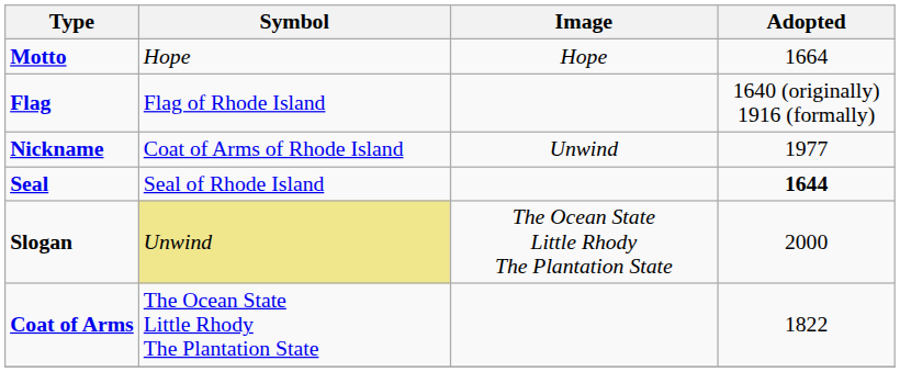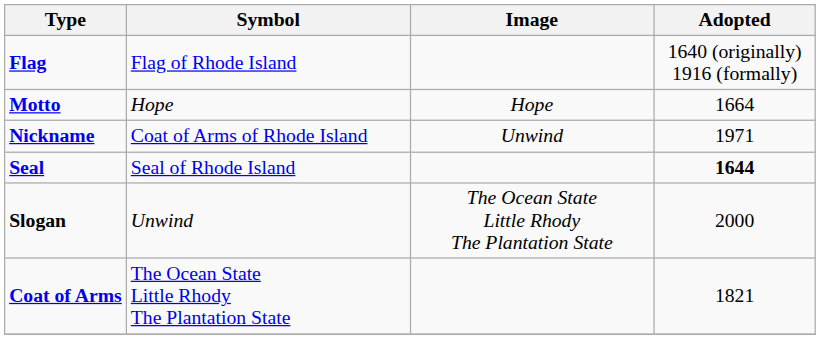rows swapped: Flag <-> Motto
Nickname | Adopted: 1977 -> 1971
Slogan | Symbol: khaki background -> no background
Coat of Arms | Adopted: 1822 -> 1821
